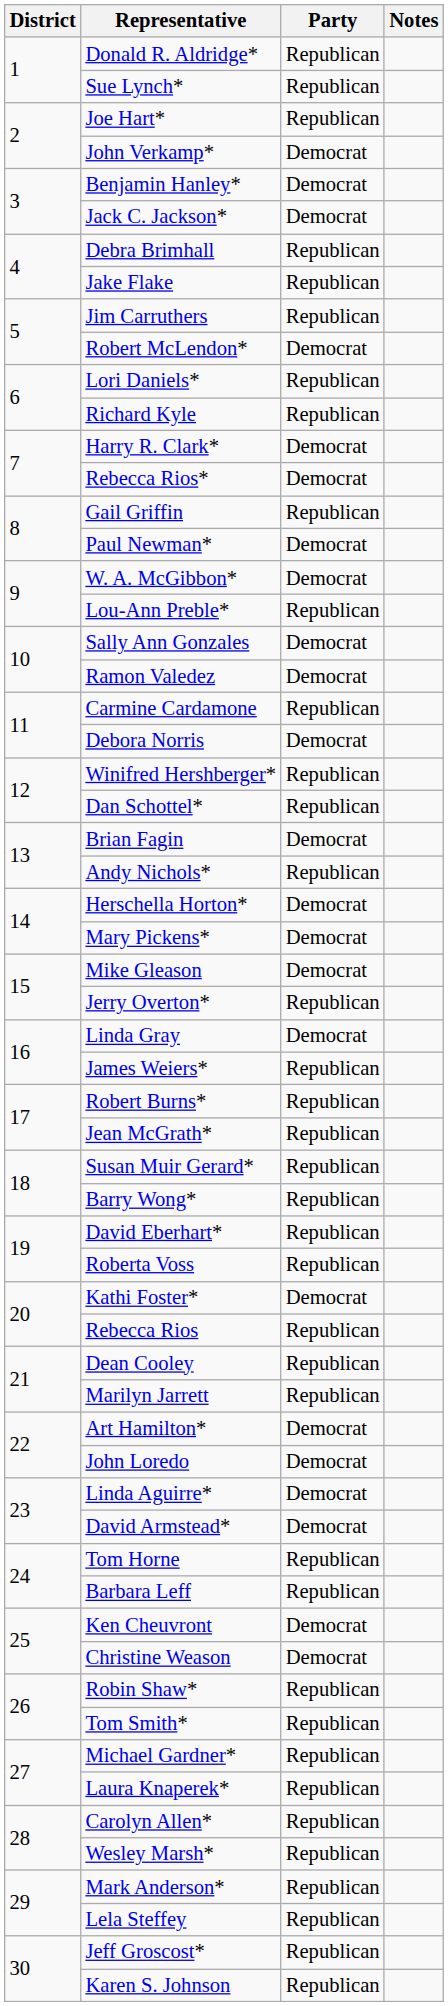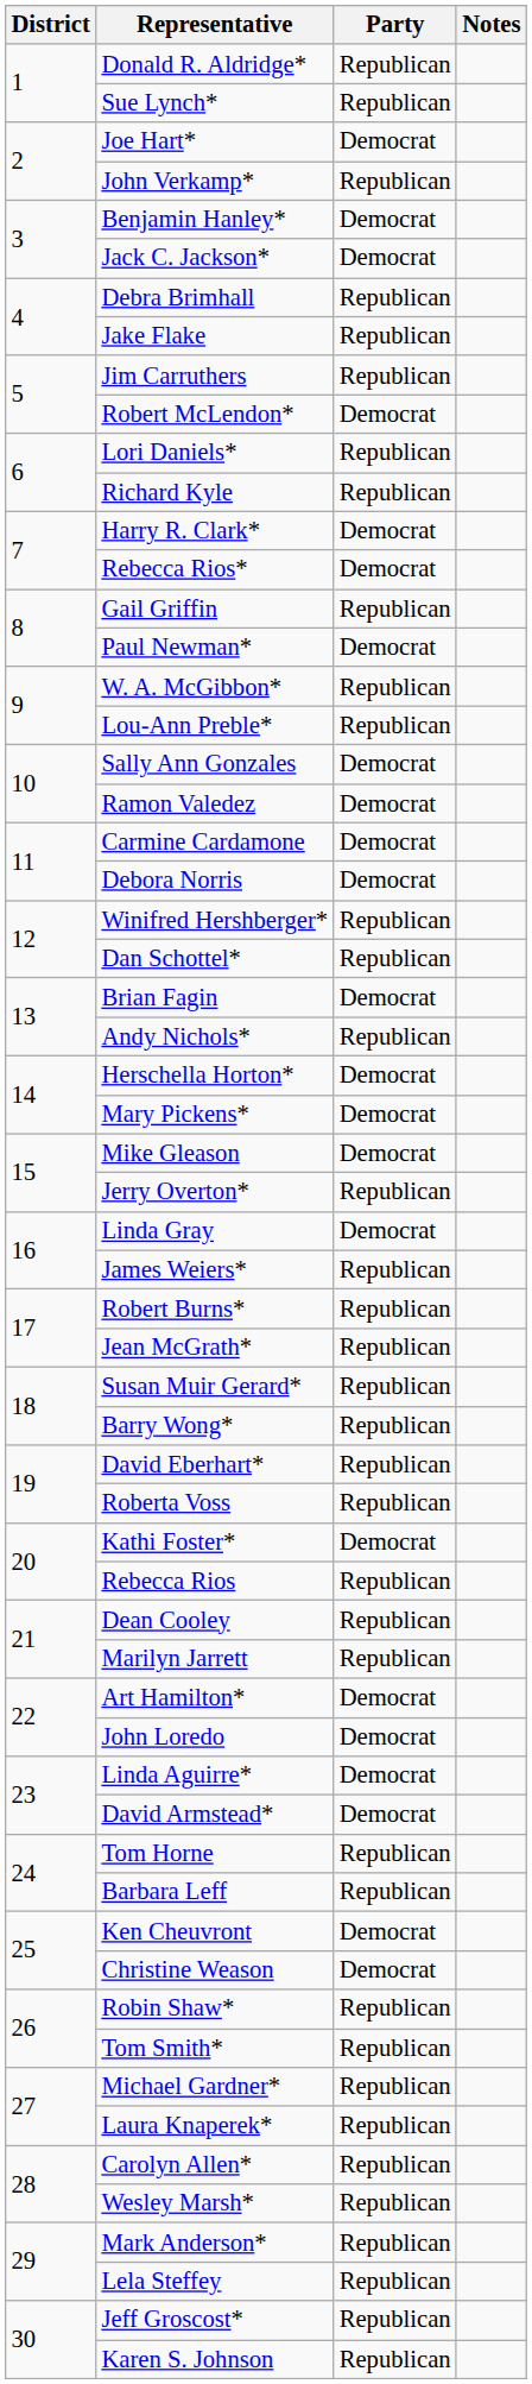Joe Hart* | Party: Republican -> Democrat
John Verkamp* | Party: Democrat -> Republican
W. A. McGibbon* | Party: Democrat -> Republican
Carmine Cardamone | Party: Republican -> Democrat
